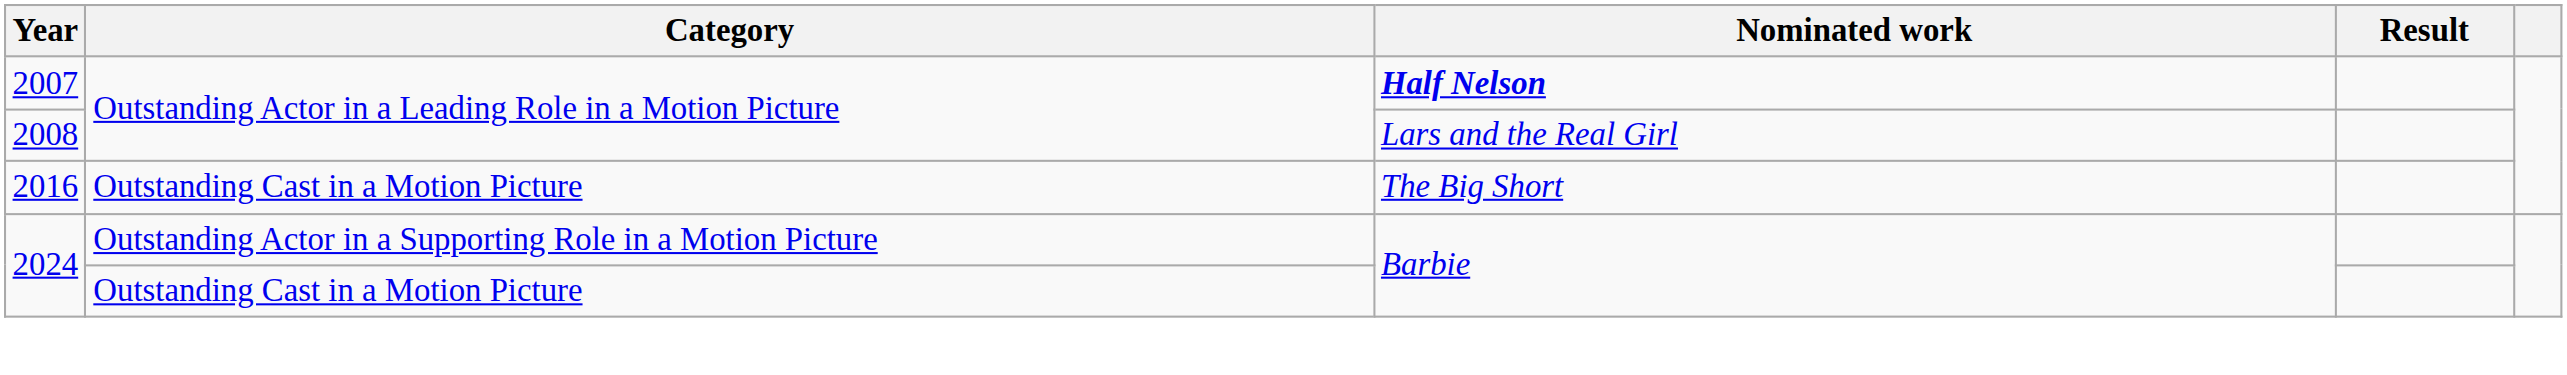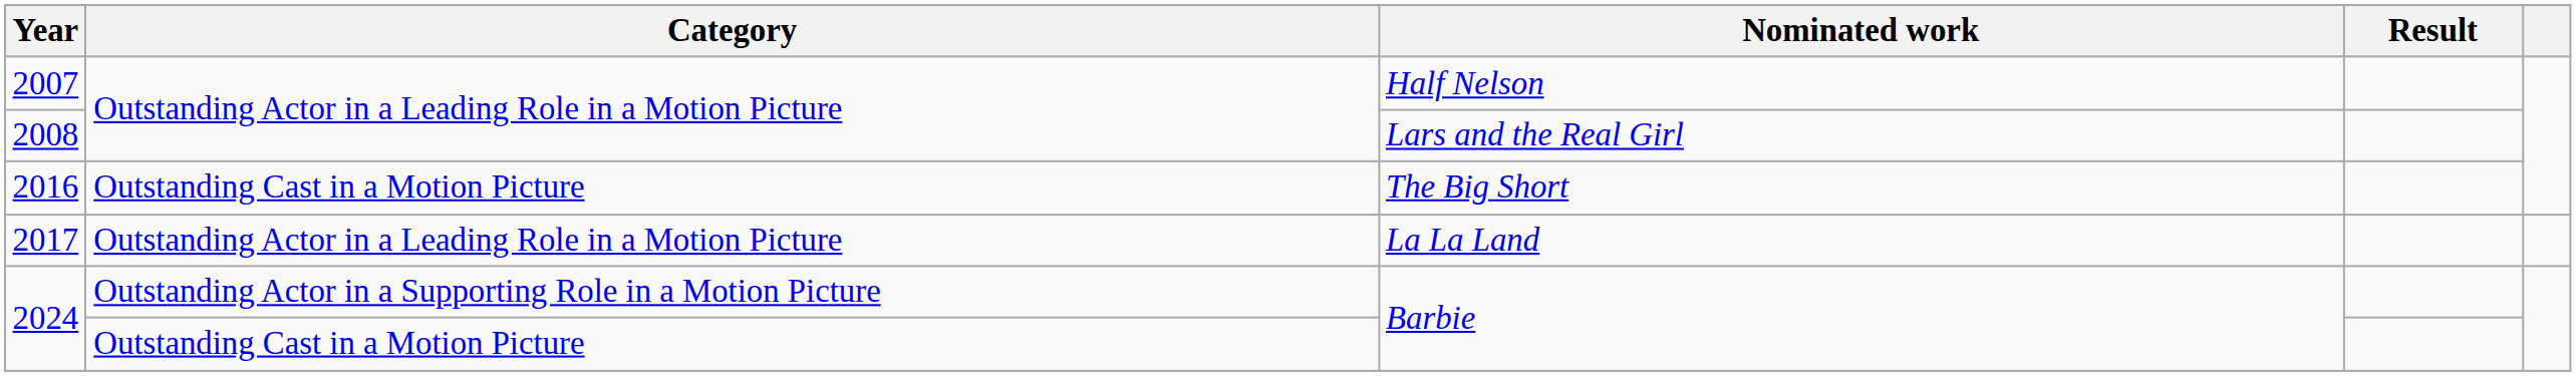2007 | Nominated work: bold -> normal
+ row: 2017 | Outstanding Actor in a Leading Role in a Motion Picture | La La Land
